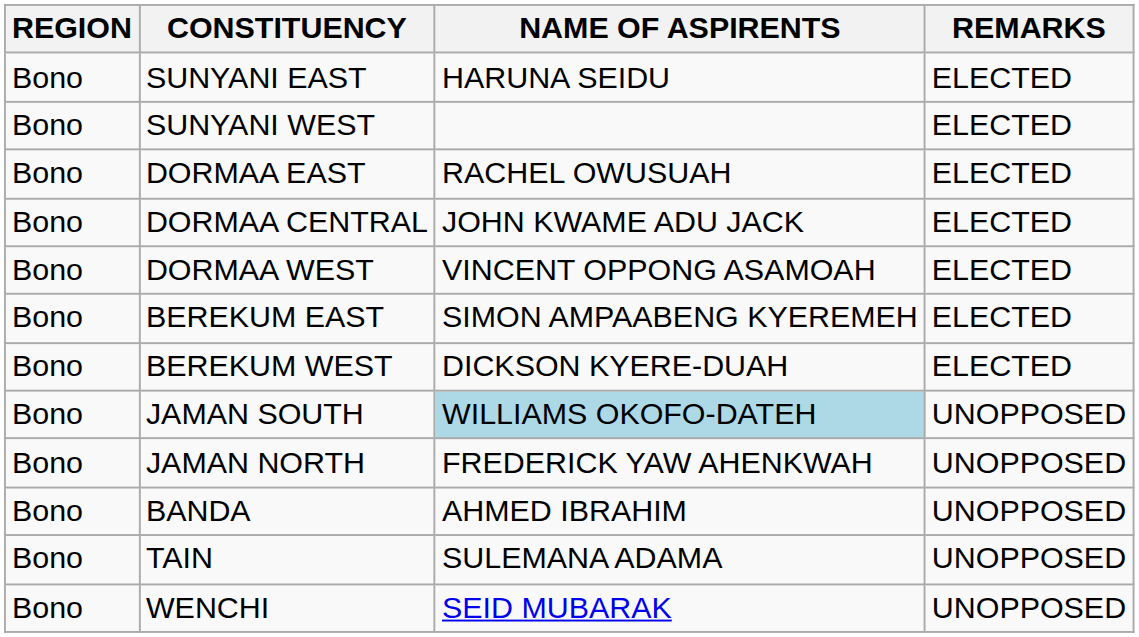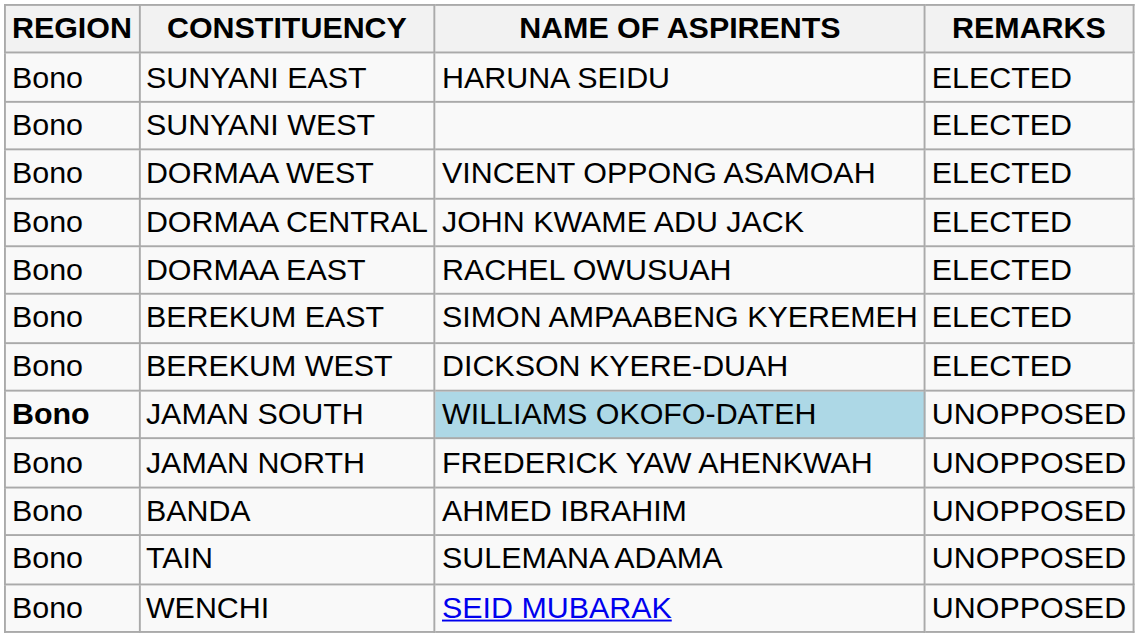rows swapped: DORMAA WEST <-> DORMAA EAST
JAMAN SOUTH | REGION: normal -> bold
